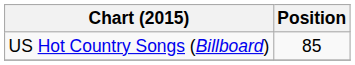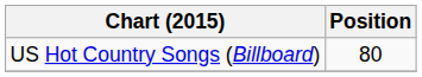US Hot Country Songs (Billboard) | Position: 85 -> 80
